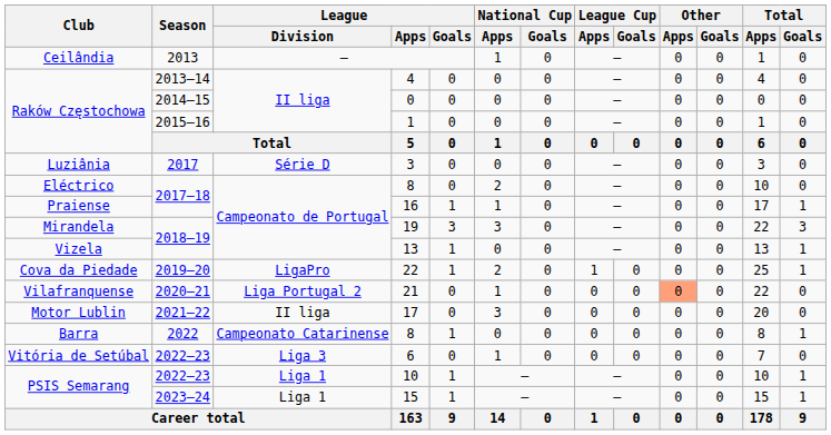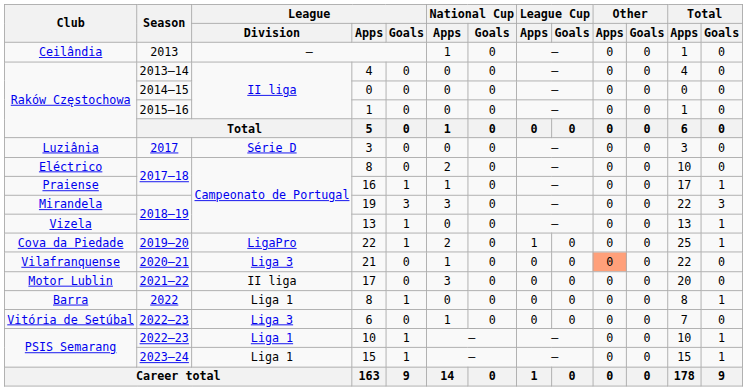21 | League / Division: Liga Portugal 2 -> Liga 3
Barra / 8 | League / Division: Campeonato Catarinense -> Liga 1
